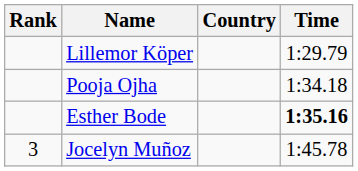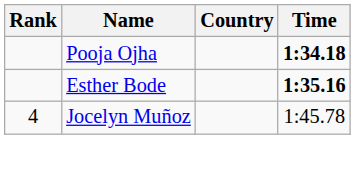- row: Lillemor Köper | 1:29.79
Pooja Ojha | Time: normal -> bold
Jocelyn Muñoz | Rank: 3 -> 4
